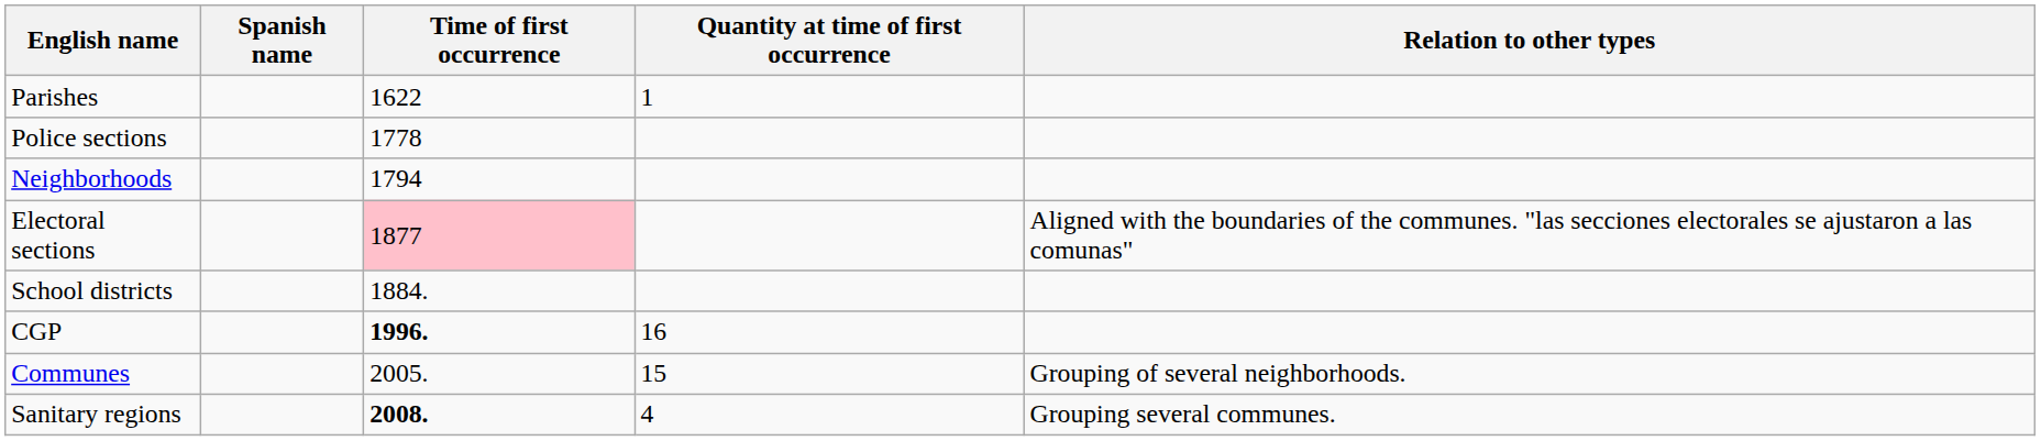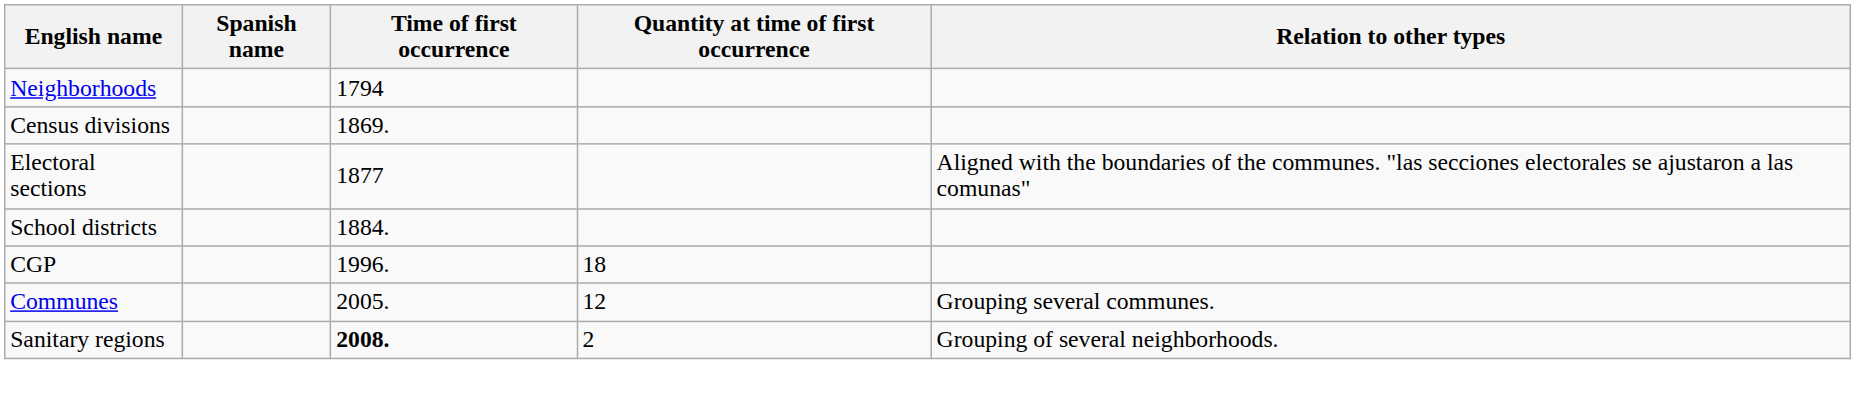- row: Parishes | 1622 | 1
- row: Police sections | 1778
+ row: Census divisions | 1869.
Electoral sections | Time of first occurrence: pink background -> no background
CGP | Time of first occurrence: bold -> normal
CGP | Quantity at time of first occurrence: 16 -> 18
Communes | Quantity at time of first occurrence: 15 -> 12
Communes | Relation to other types: Grouping of several neighborhoods. -> Grouping several communes.
Sanitary regions | Quantity at time of first occurrence: 4 -> 2
Sanitary regions | Relation to other types: Grouping several communes. -> Grouping of several neighborhoods.
